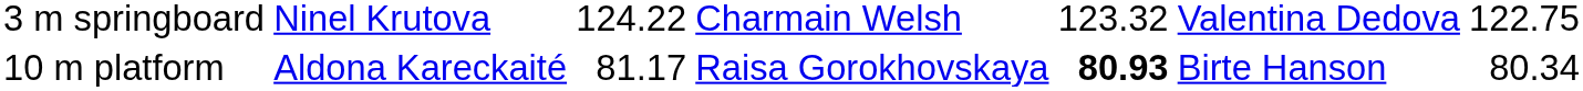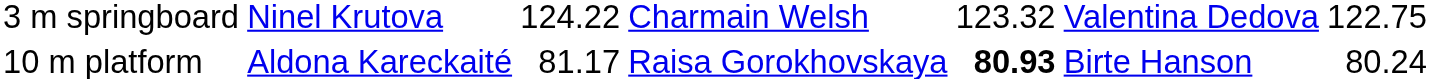10 m platform | column 7: 80.34 -> 80.24
